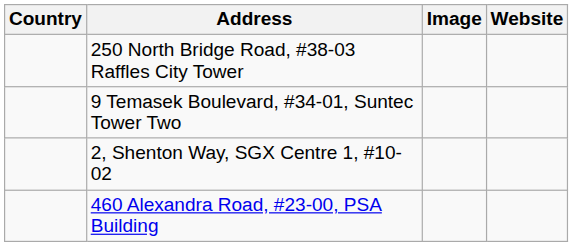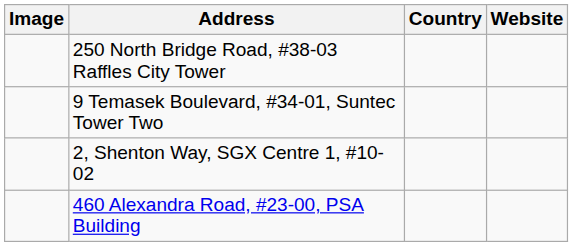columns swapped: Country <-> Image
